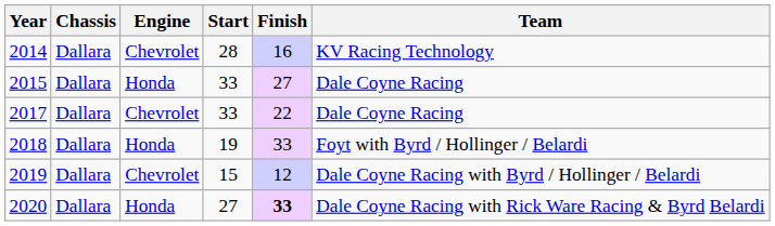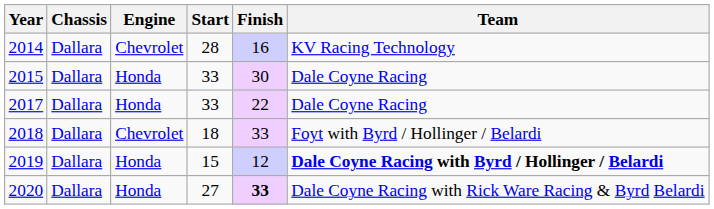2015 | Finish: 27 -> 30
2017 | Engine: Chevrolet -> Honda
2018 | Engine: Honda -> Chevrolet
2018 | Start: 19 -> 18
2019 | Engine: Chevrolet -> Honda
2019 | Team: normal -> bold
